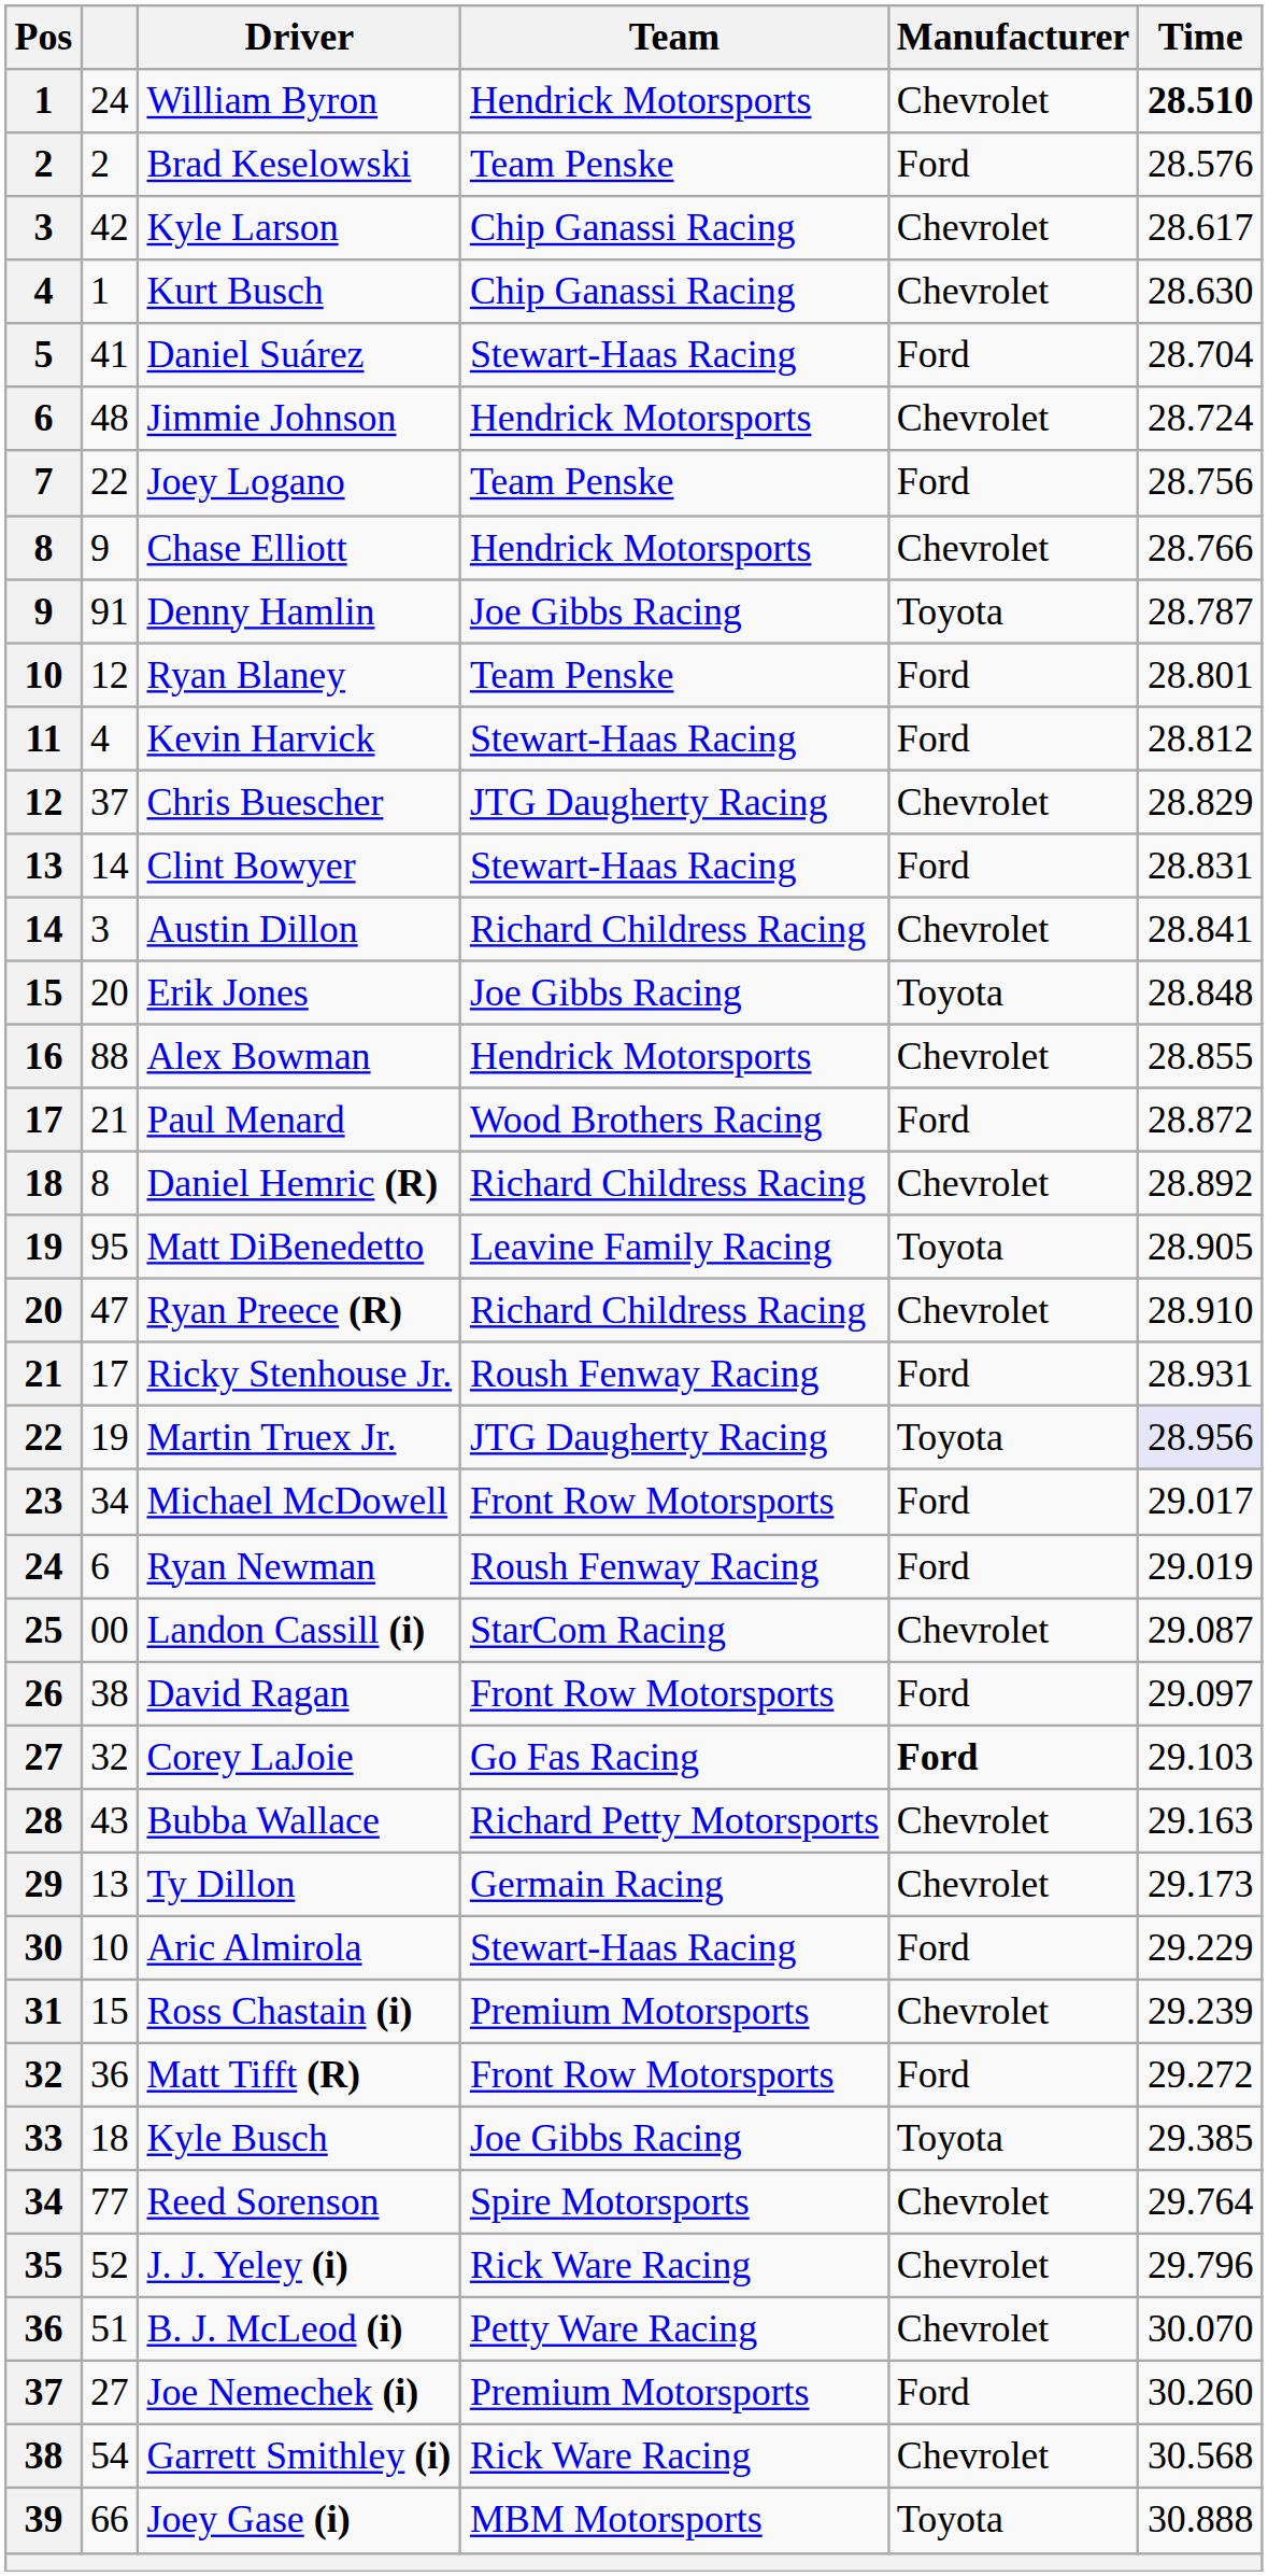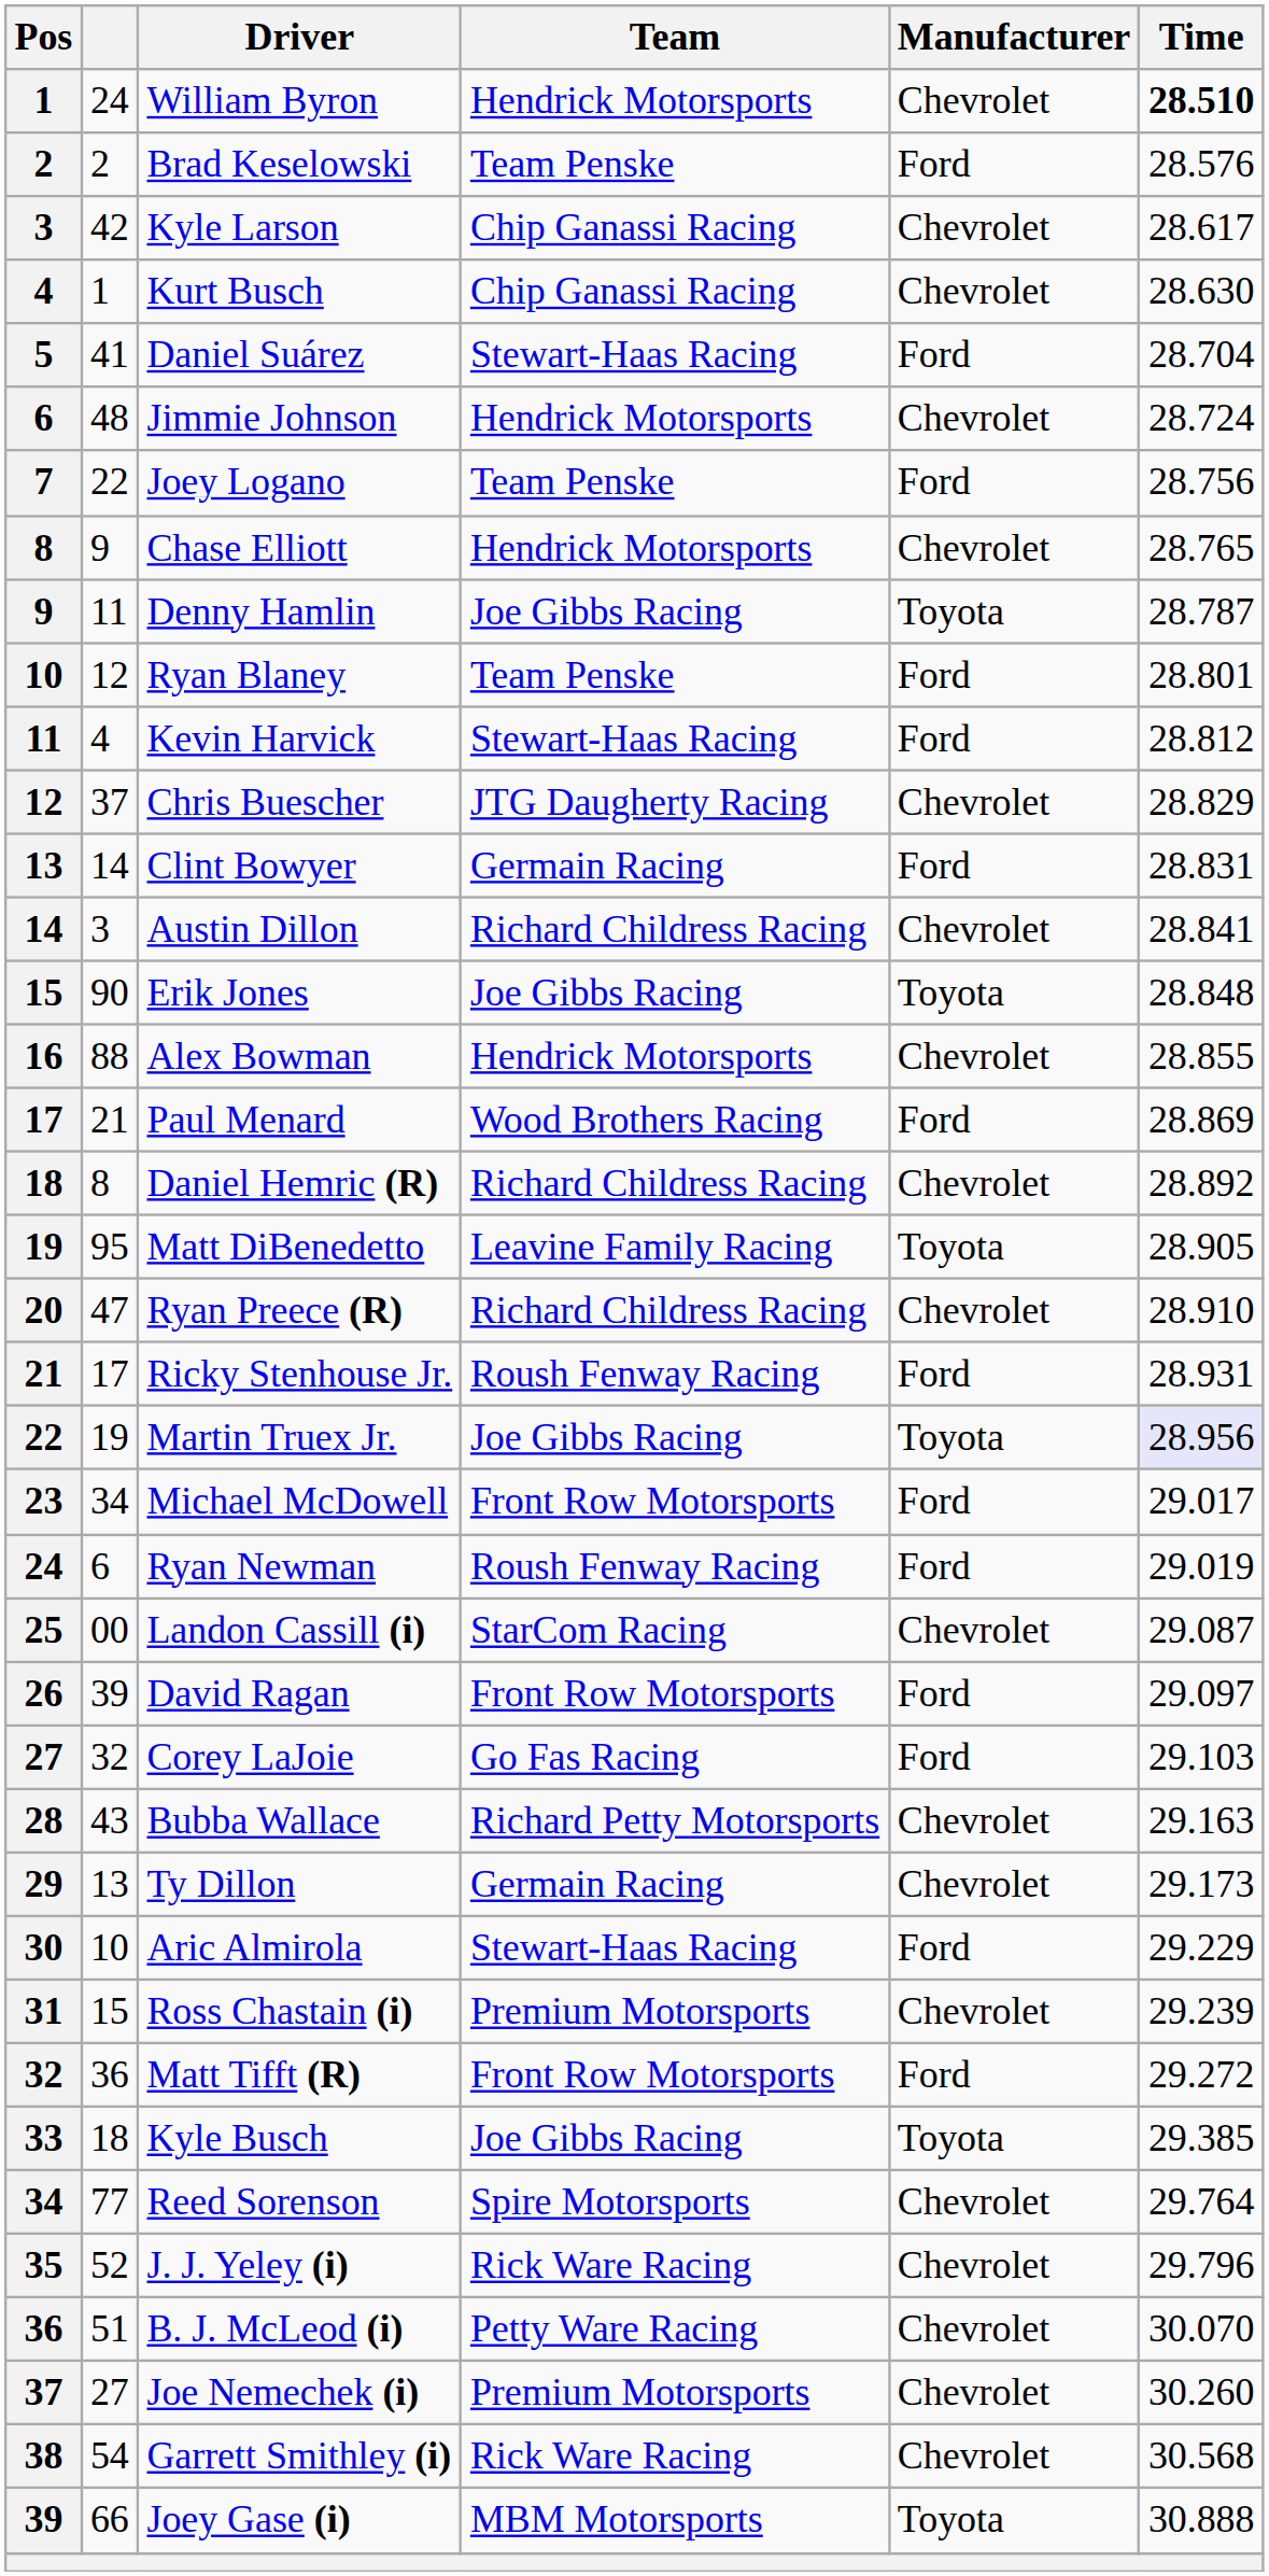Chase Elliott | Time: 28.766 -> 28.765
Denny Hamlin | column 2: 91 -> 11
Clint Bowyer | Team: Stewart-Haas Racing -> Germain Racing
Erik Jones | column 2: 20 -> 90
Paul Menard | Time: 28.872 -> 28.869
Martin Truex Jr. | Team: JTG Daugherty Racing -> Joe Gibbs Racing
David Ragan | column 2: 38 -> 39
Corey LaJoie | Manufacturer: bold -> normal
Joe Nemechek (i) | Manufacturer: Ford -> Chevrolet
